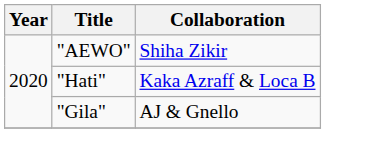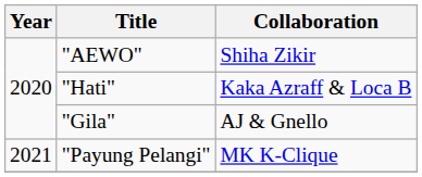+ row: 2021 | "Payung Pelangi" | MK K-Clique
